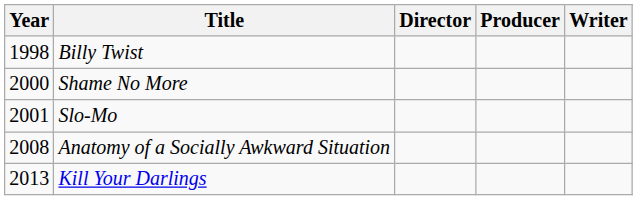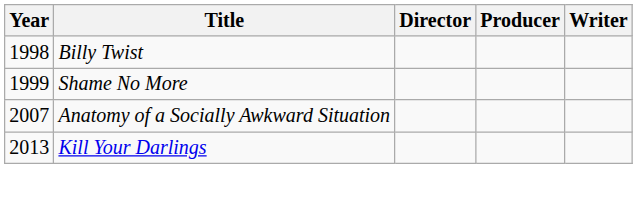Shame No More | Year: 2000 -> 1999
- row: 2001 | Slo-Mo
Anatomy of a Socially Awkward Situation | Year: 2008 -> 2007
